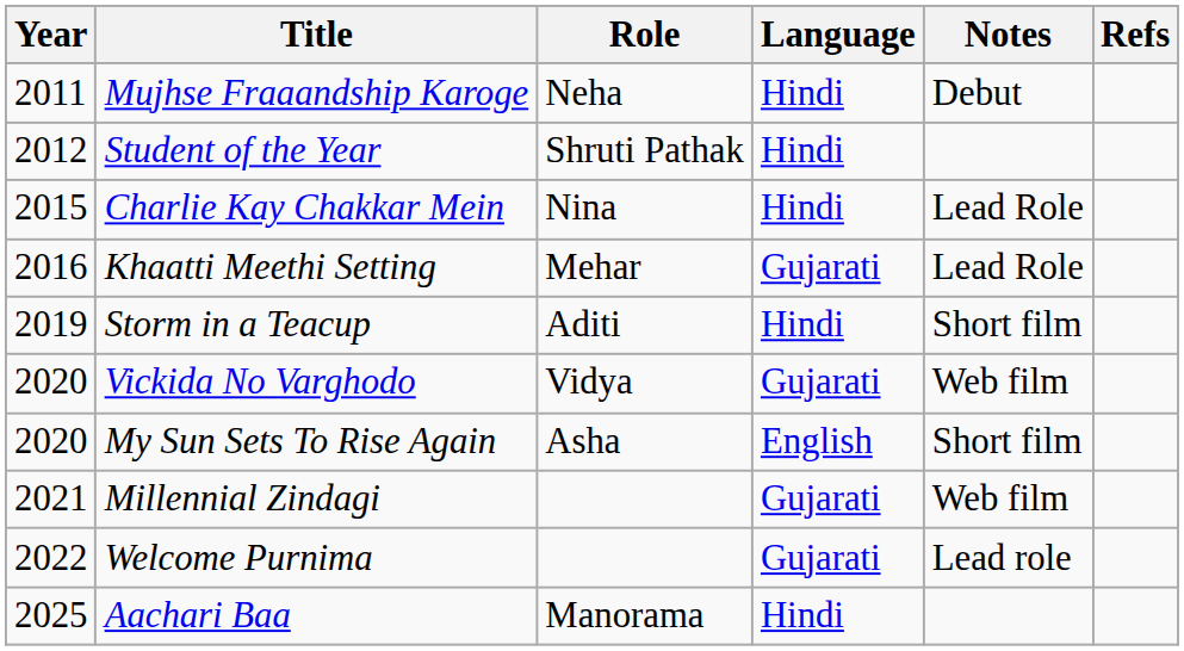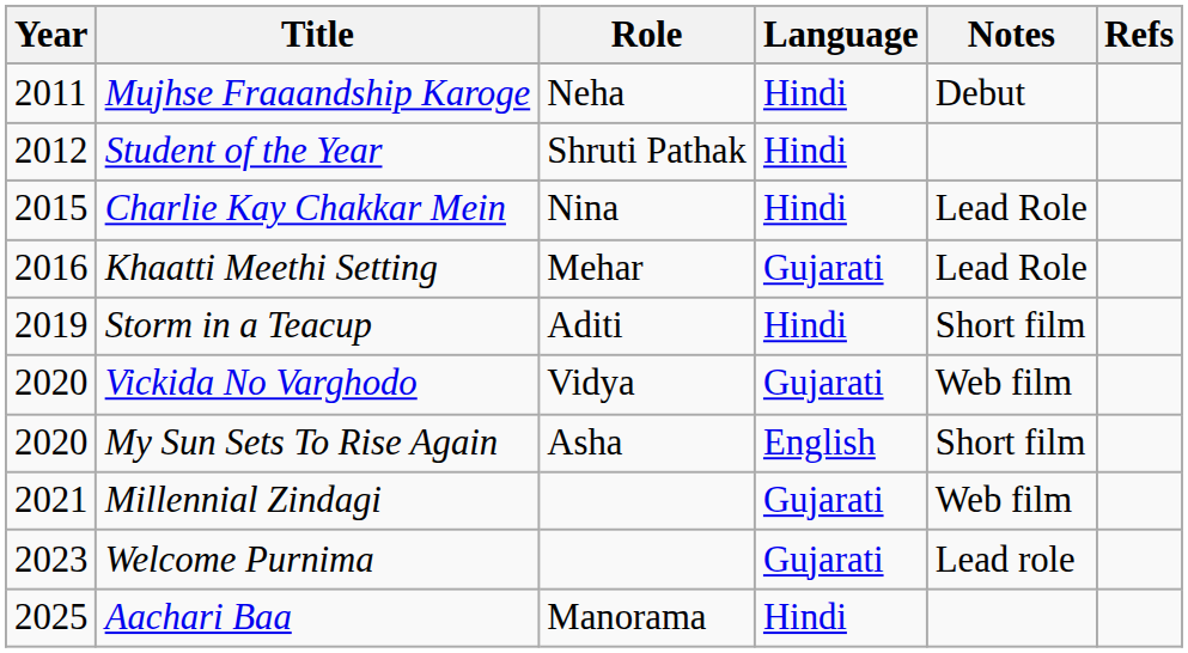Welcome Purnima | Year: 2022 -> 2023
